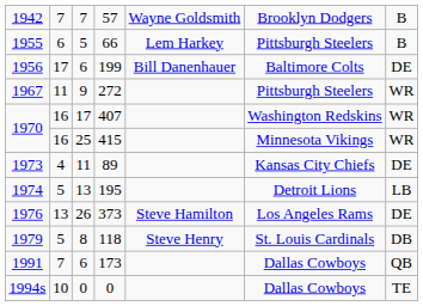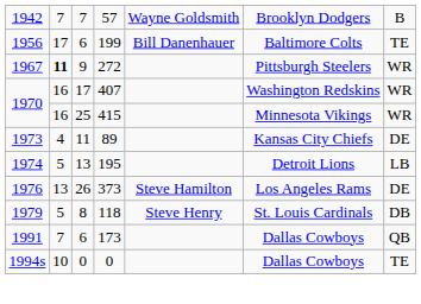- row: 1955 | 6 | 5 | 66 | Lem Harkey | Pittsburgh Steelers | B
199 | column 7: DE -> TE
272 | column 2: normal -> bold
